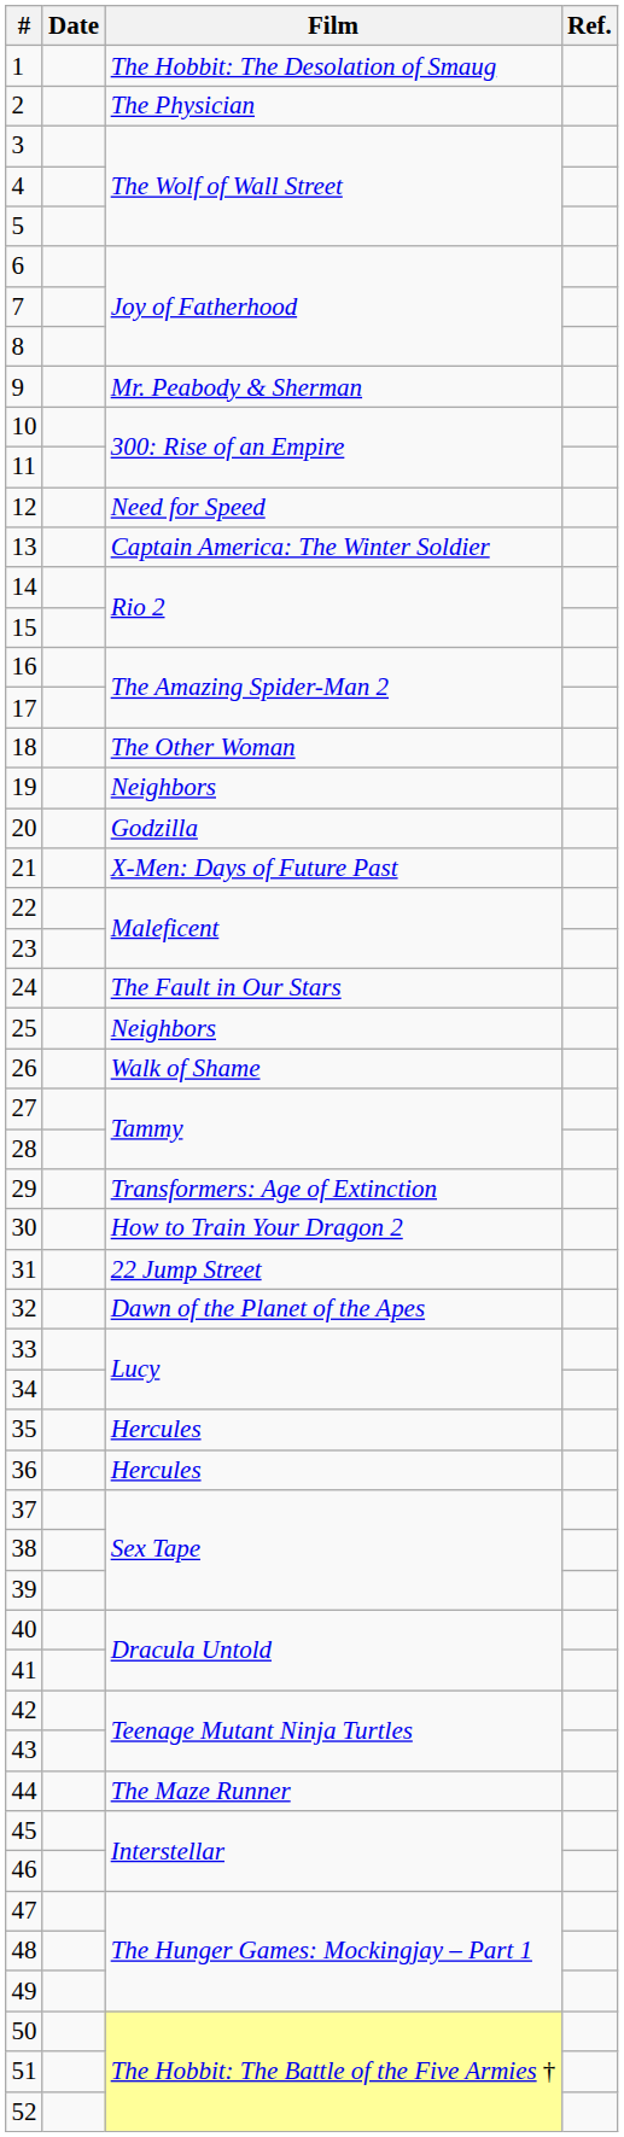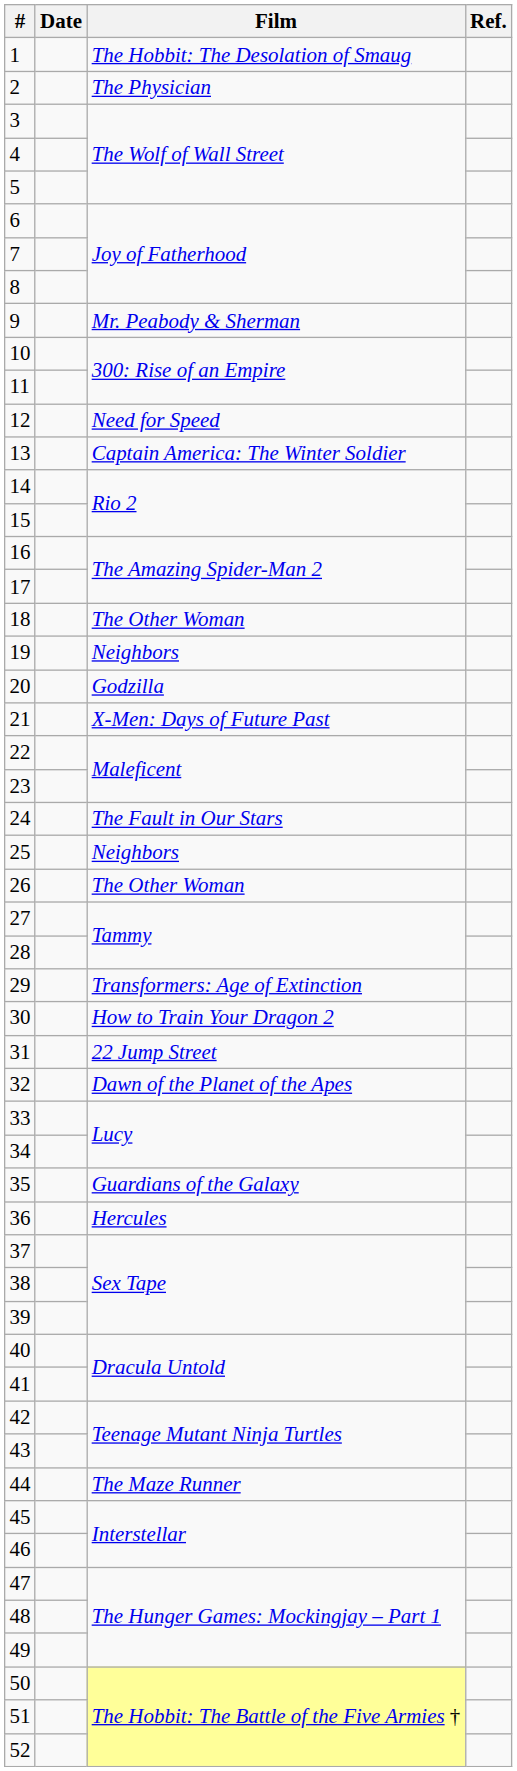26 | Film: Walk of Shame -> The Other Woman
35 | Film: Hercules -> Guardians of the Galaxy
